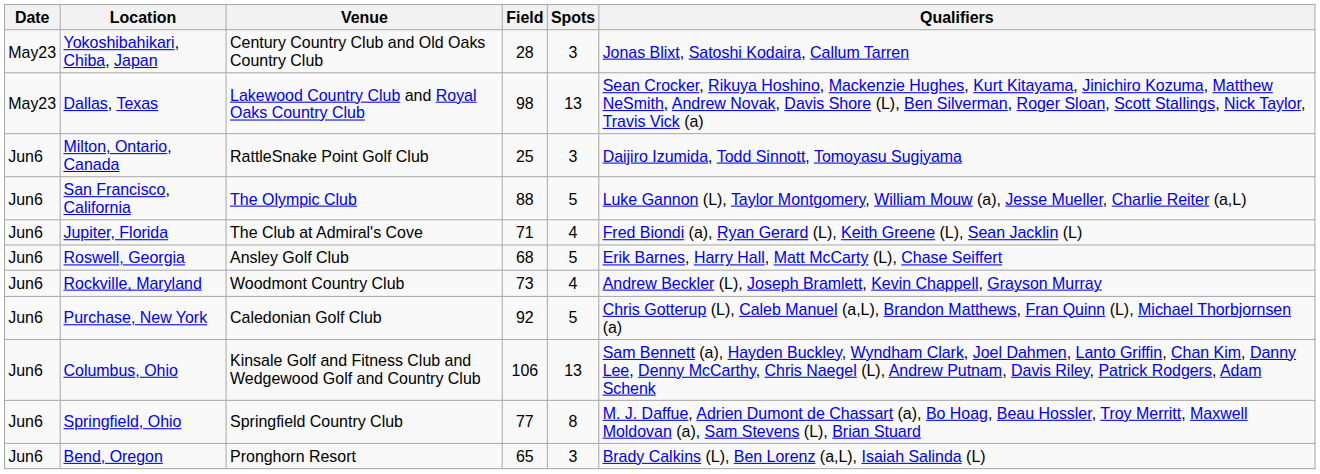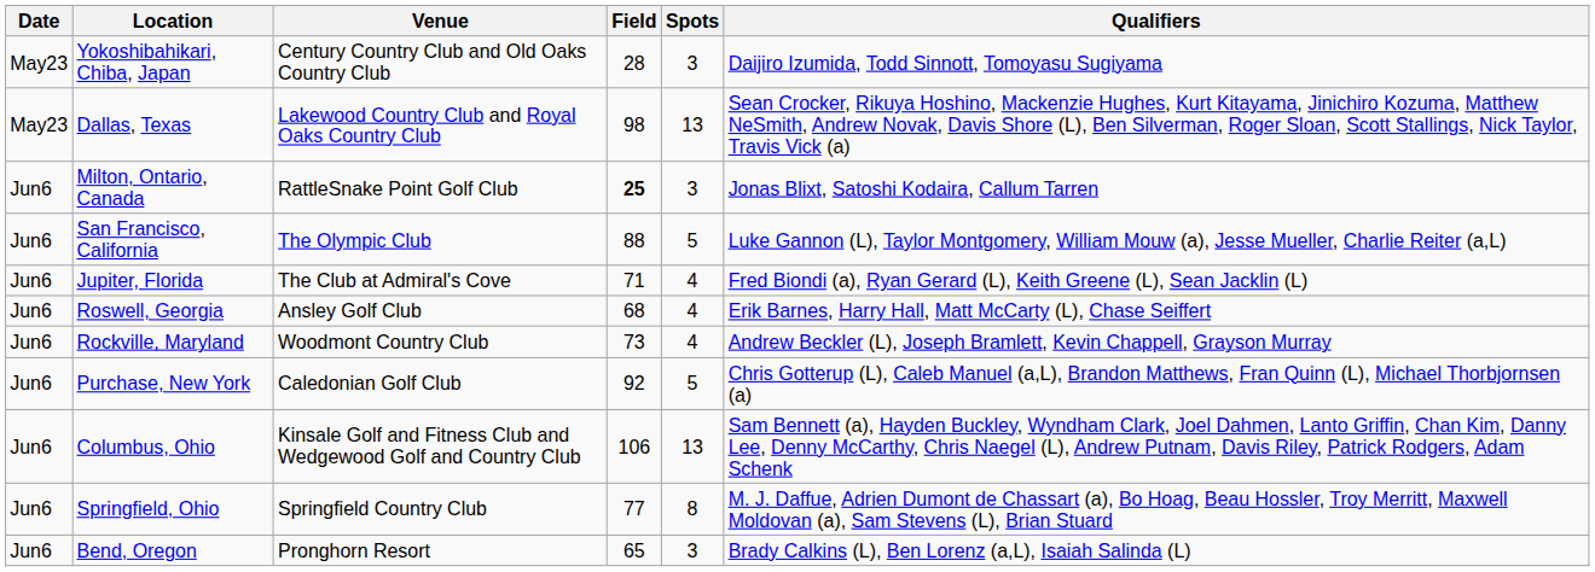Yokoshibahikari, Chiba, Japan | Qualifiers: Jonas Blixt, Satoshi Kodaira, Callum Tarren -> Daijiro Izumida, Todd Sinnott, Tomoyasu Sugiyama
Milton, Ontario, Canada | Field: normal -> bold
Milton, Ontario, Canada | Qualifiers: Daijiro Izumida, Todd Sinnott, Tomoyasu Sugiyama -> Jonas Blixt, Satoshi Kodaira, Callum Tarren
Roswell, Georgia | Spots: 5 -> 4
